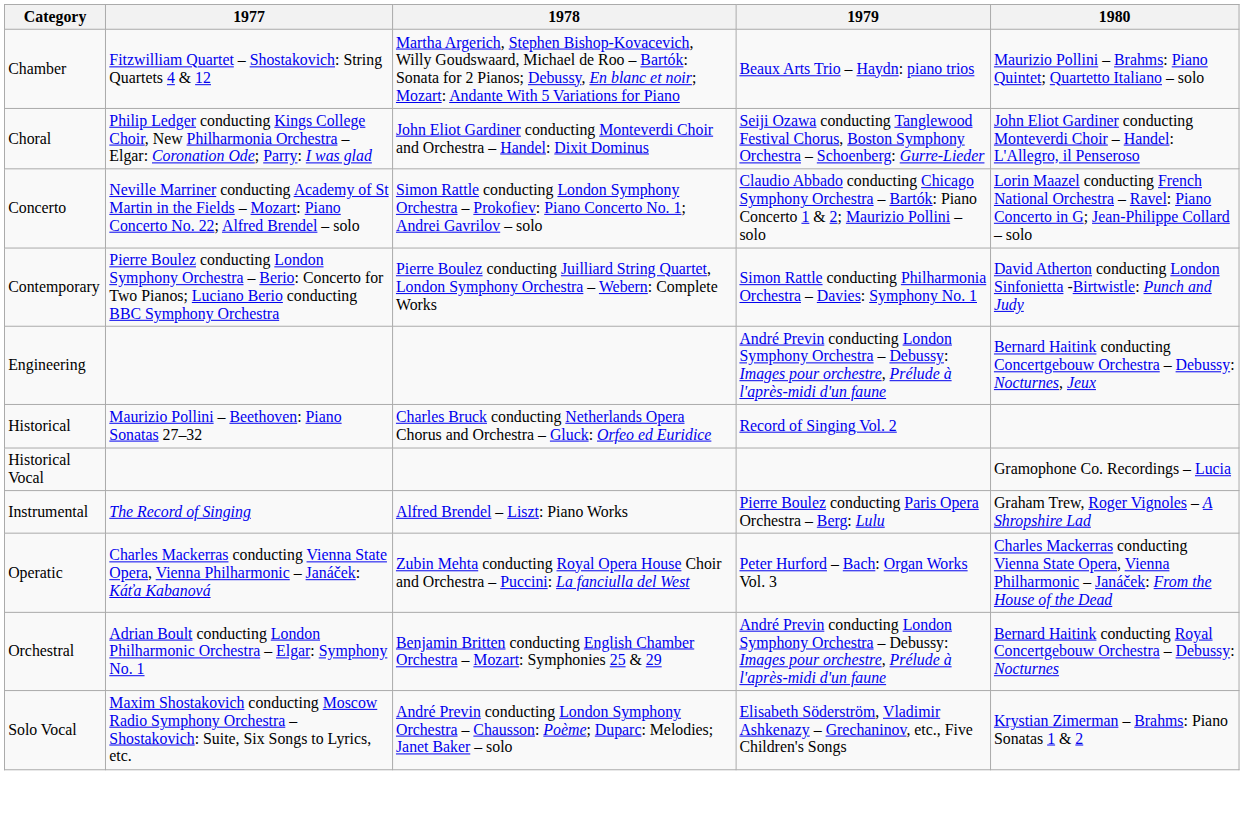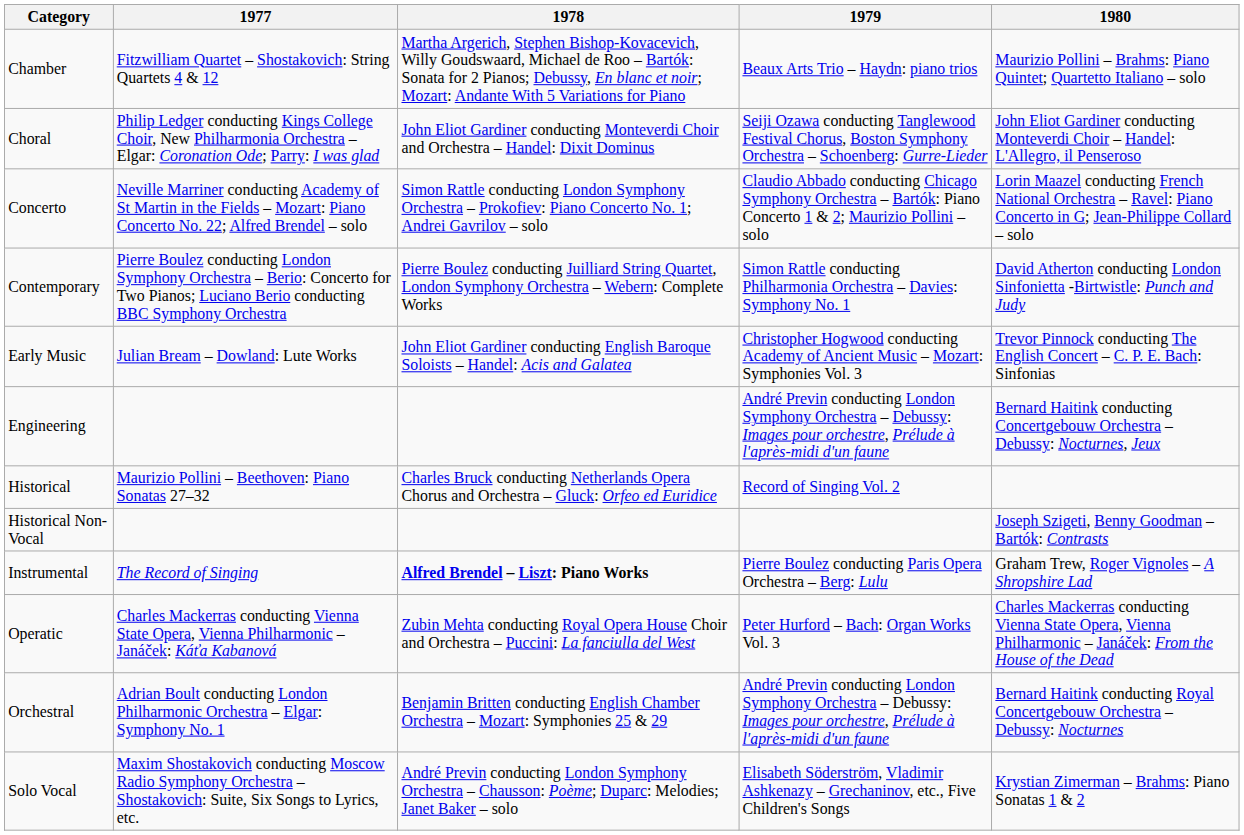+ row: Early Music | Julian Bream – Dowland: Lute Works | John Eliot Gardiner conducting English Baroque Soloists – Handel: Acis and Galatea | Christopher Hogwood conducting Academy of Ancient Music – Mozart: Symphonies Vol. 3 | Trevor Pinnock conducting The English Concert – C. P. E. Bach: Sinfonias
- row: Historical Vocal | Gramophone Co. Recordings – Lucia
+ row: Historical Non-Vocal | Joseph Szigeti, Benny Goodman – Bartók: Contrasts
Instrumental | 1978: normal -> bold
